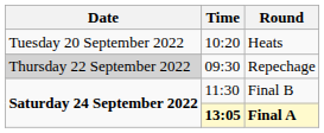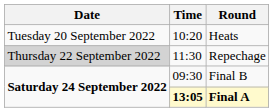Repechage | Time: 09:30 -> 11:30
Final B | Time: 11:30 -> 09:30
